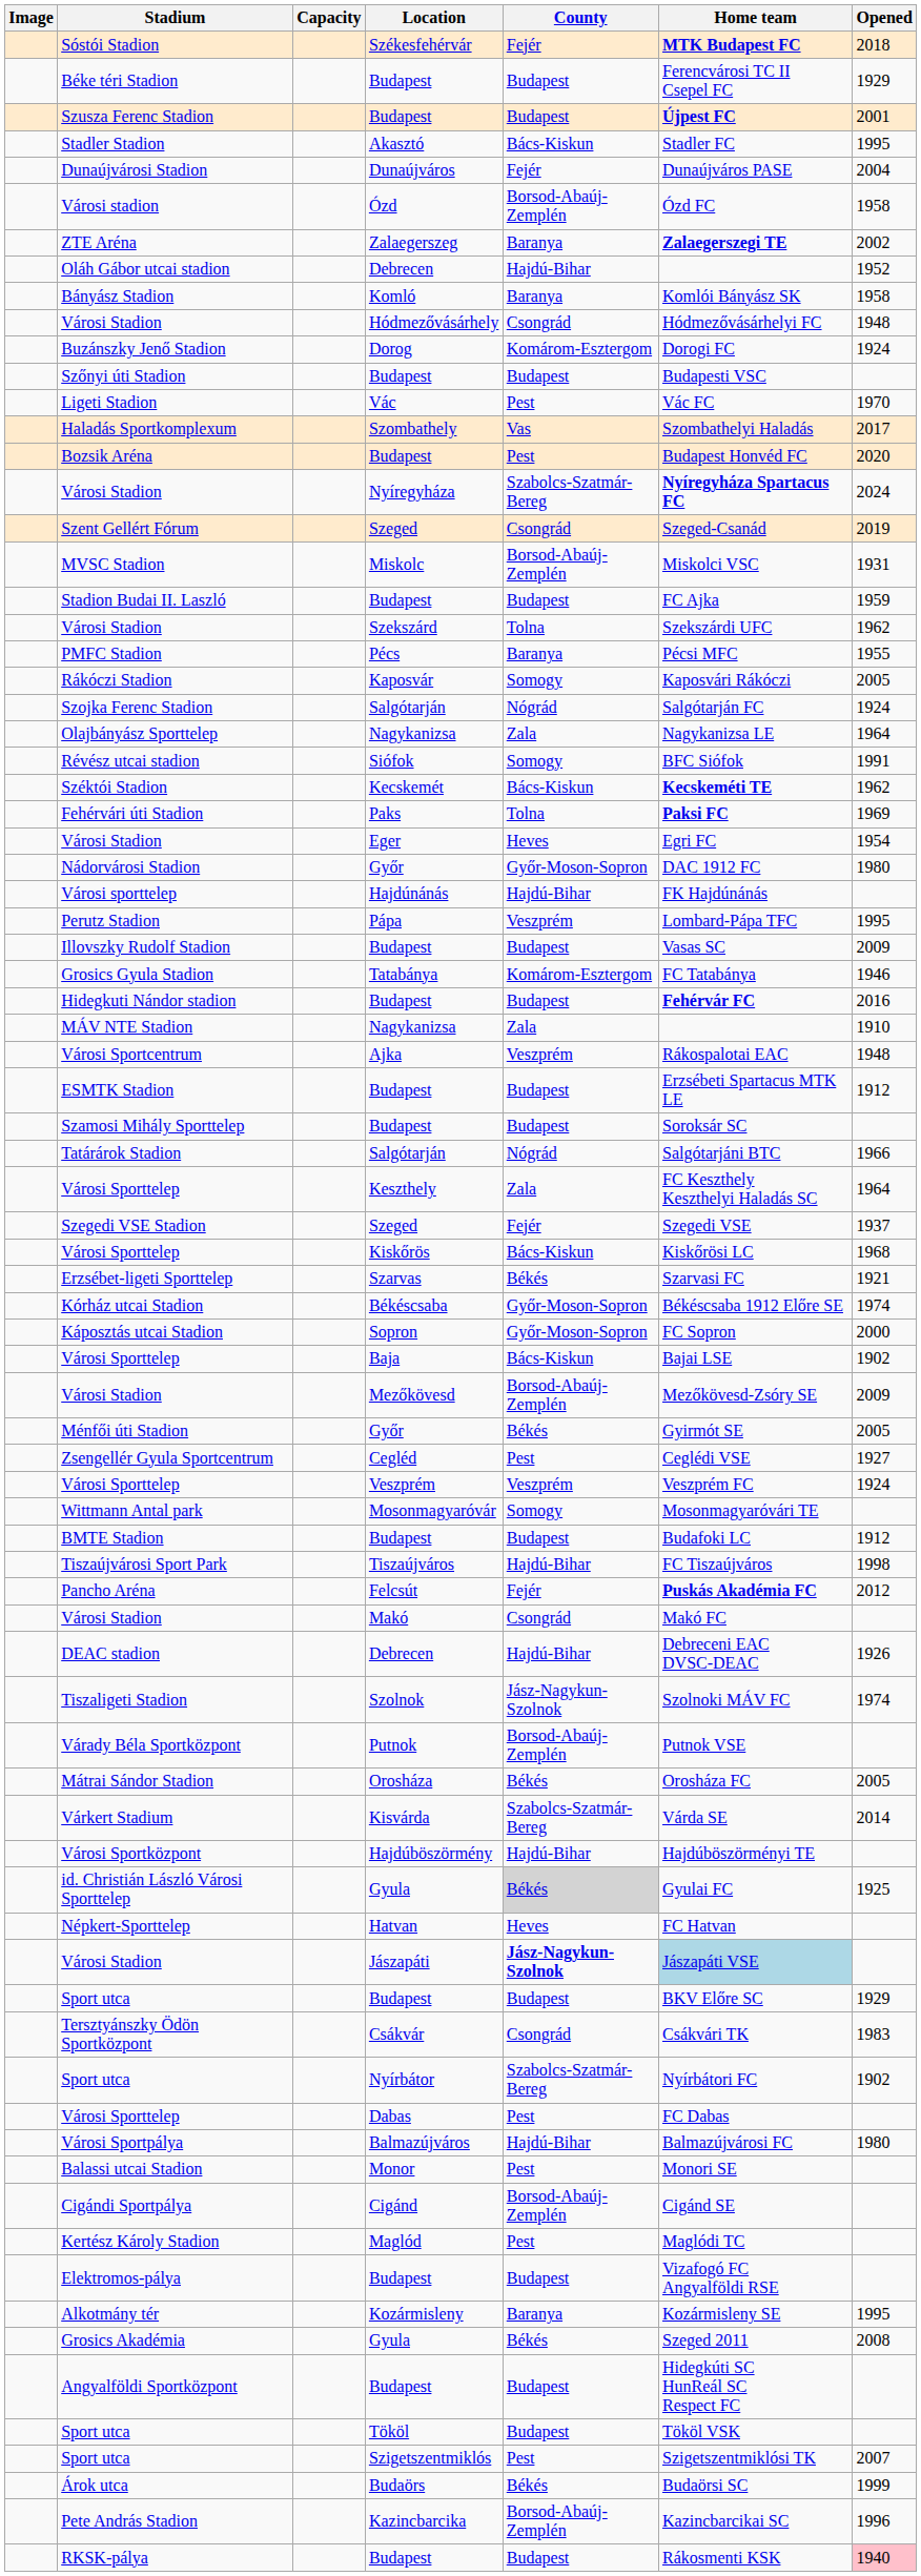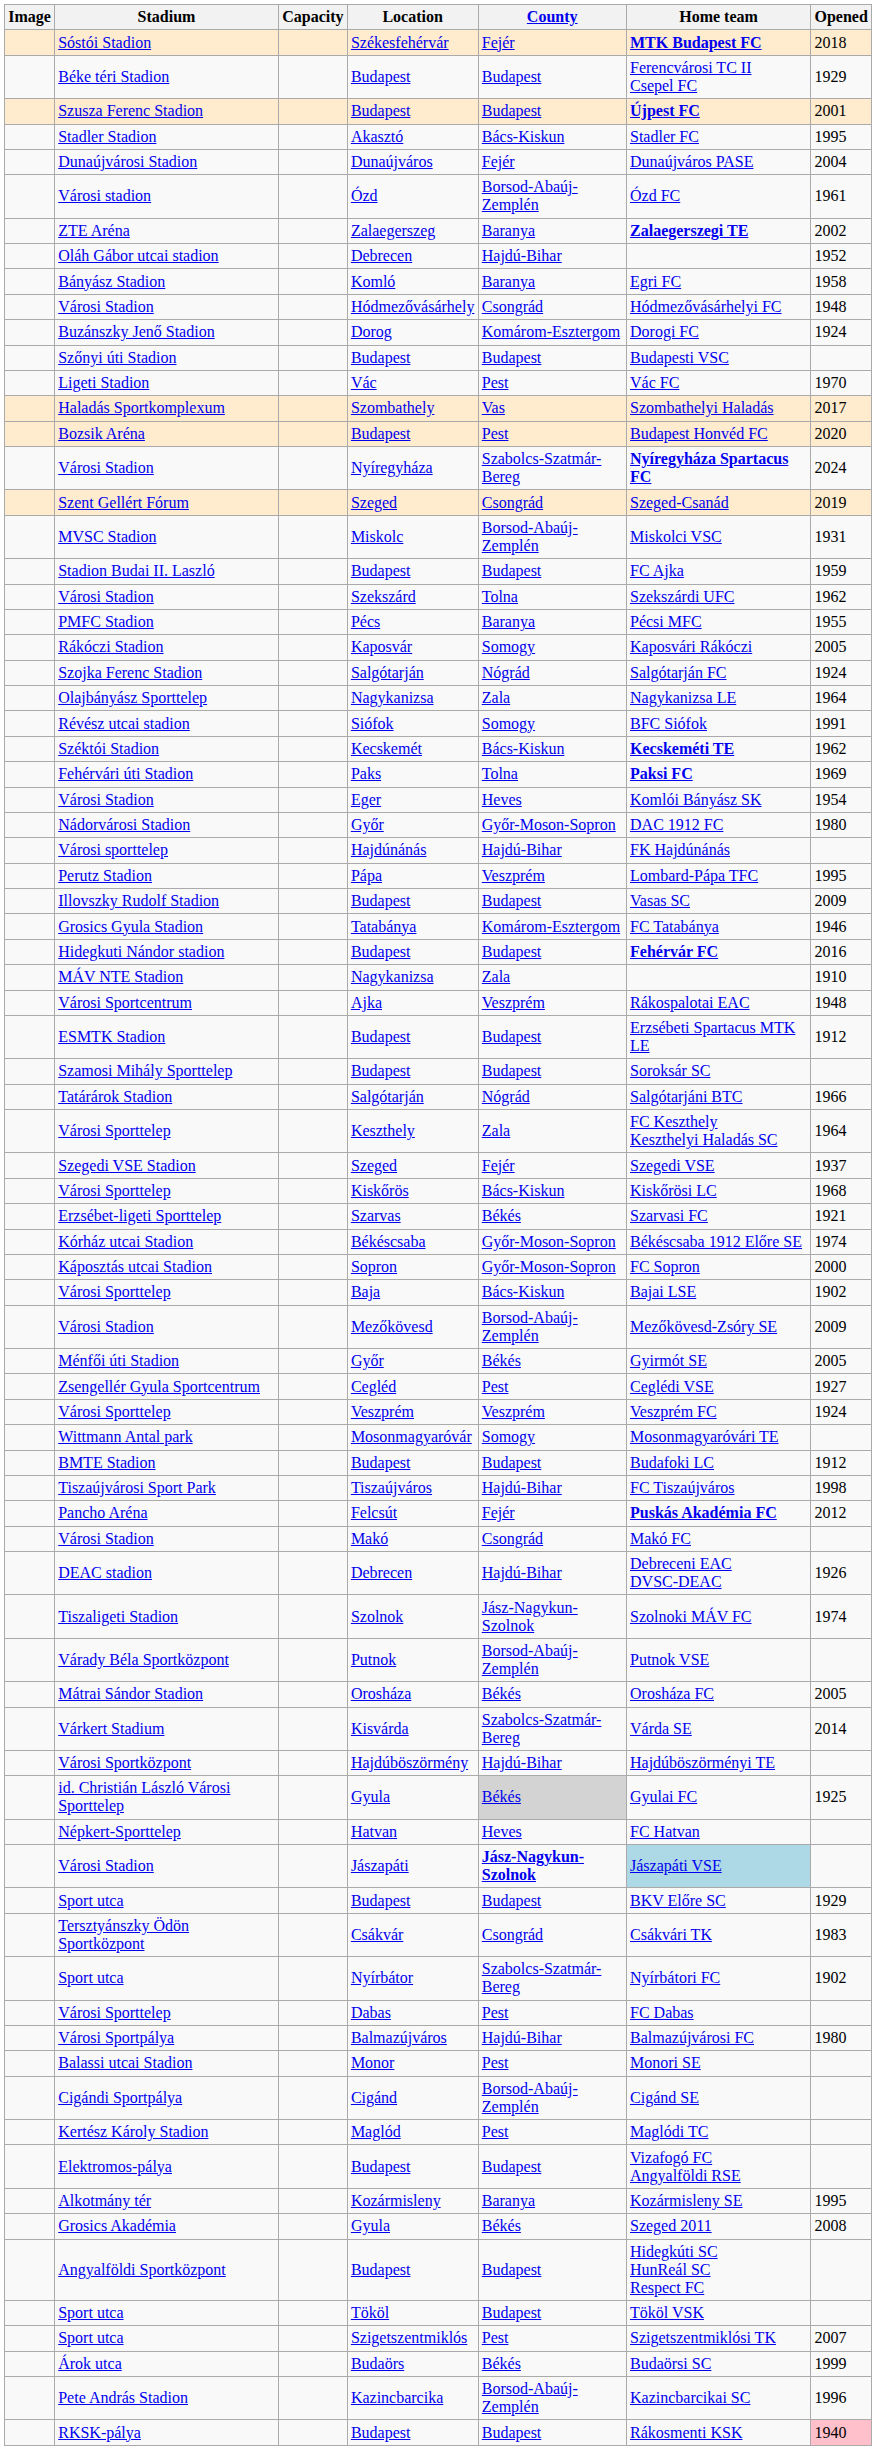Városi stadion | Opened: 1958 -> 1961
Bányász Stadion | Home team: Komlói Bányász SK -> Egri FC
Városi Stadion / Eger | Home team: Egri FC -> Komlói Bányász SK
